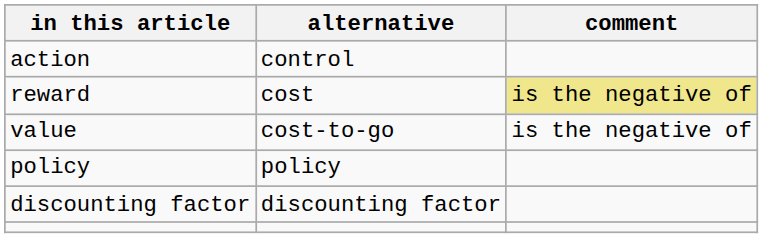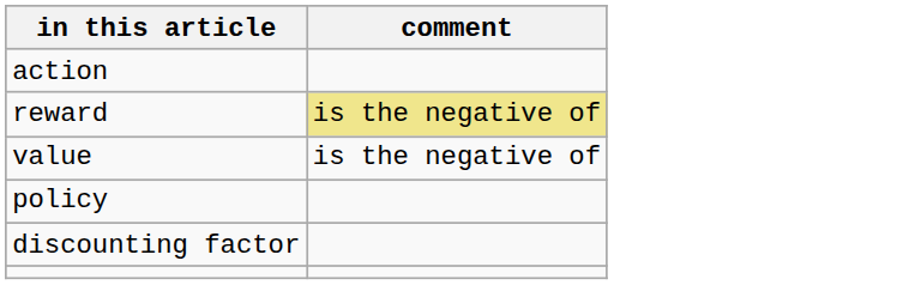- column: alternative | control | cost | cost-to-go | policy | discounting factor
